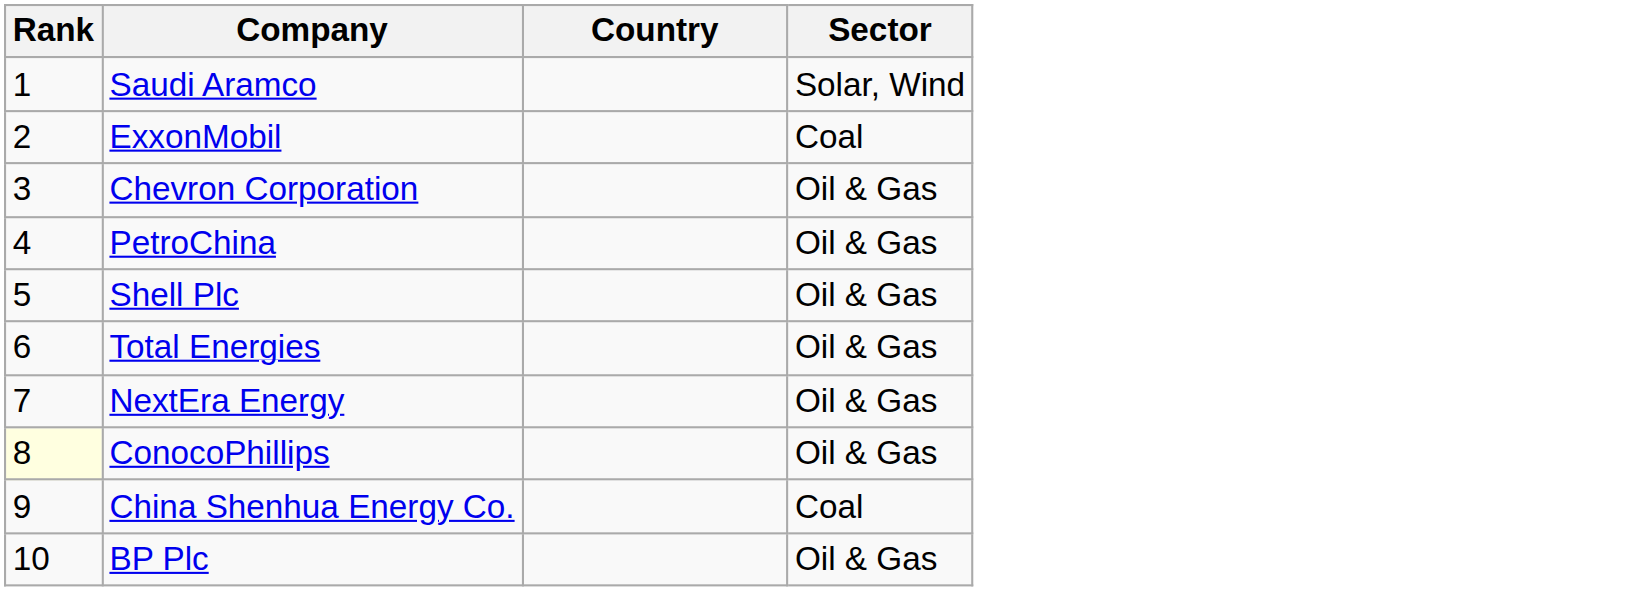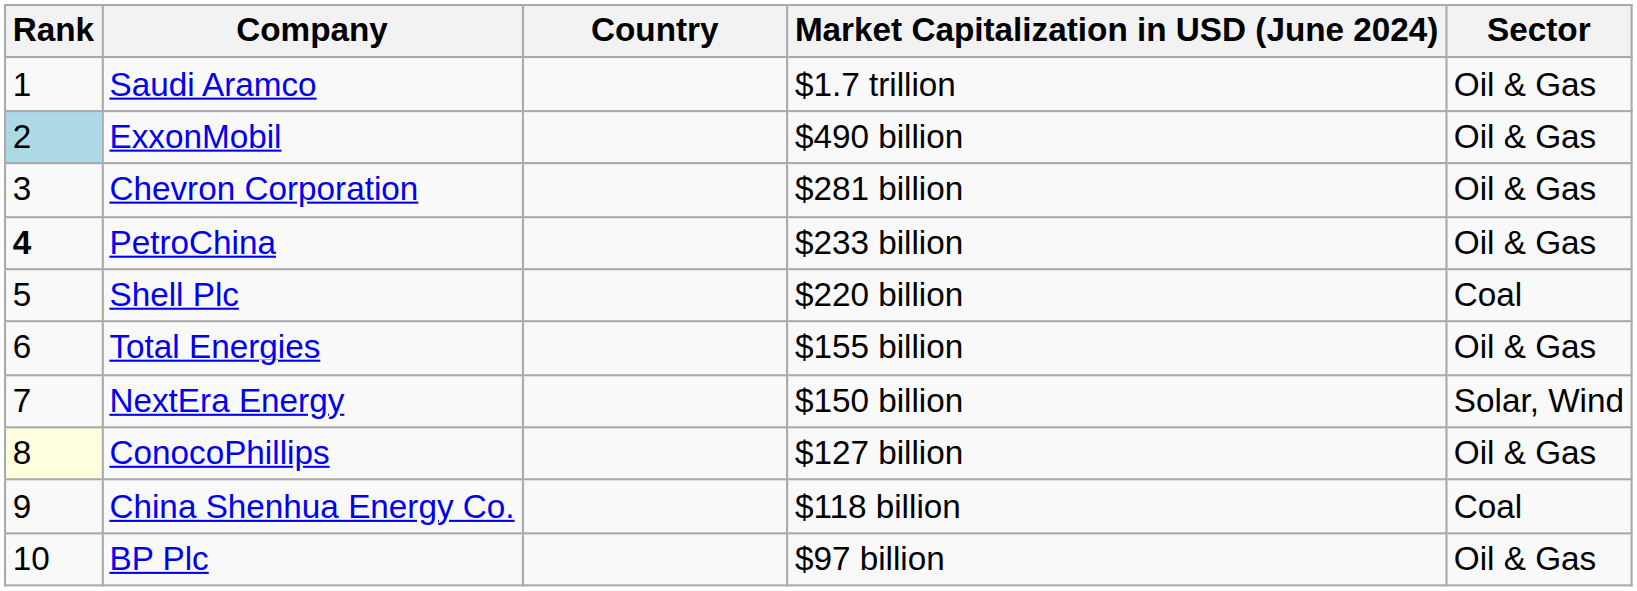+ column: Market Capitalization in USD (June 2024) | $1.7 trillion | $490 billion | $281 billion | $233 billion | $220 billion | $155 billion | $150 billion | $127 billion | $118 billion | $97 billion
Saudi Aramco | Sector: Solar, Wind -> Oil & Gas
ExxonMobil | Rank: no background -> lightblue background
ExxonMobil | Sector: Coal -> Oil & Gas
PetroChina | Rank: normal -> bold
Shell Plc | Sector: Oil & Gas -> Coal
NextEra Energy | Sector: Oil & Gas -> Solar, Wind
